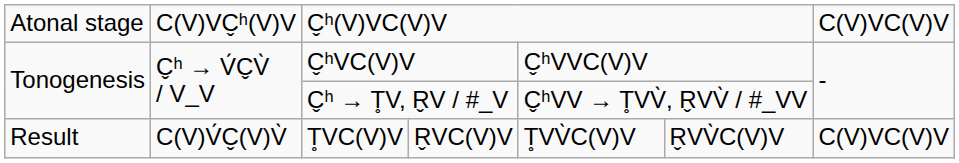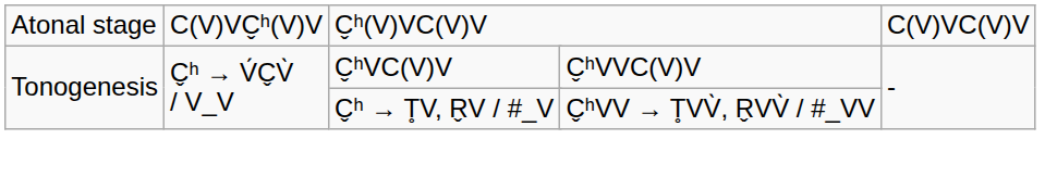- row: Result | C(V)V́C̬(V)V̀ | T̥VC(V)V | R̬VC(V)V | T̥VV̀C(V)V | R̬VV̀C(V)V | C(V)VC(V)V
